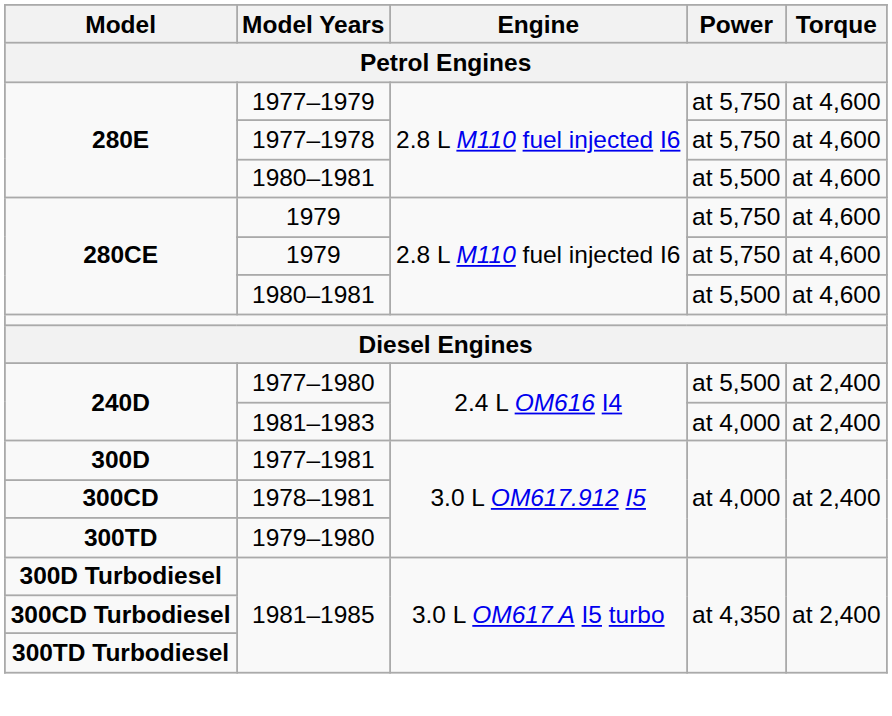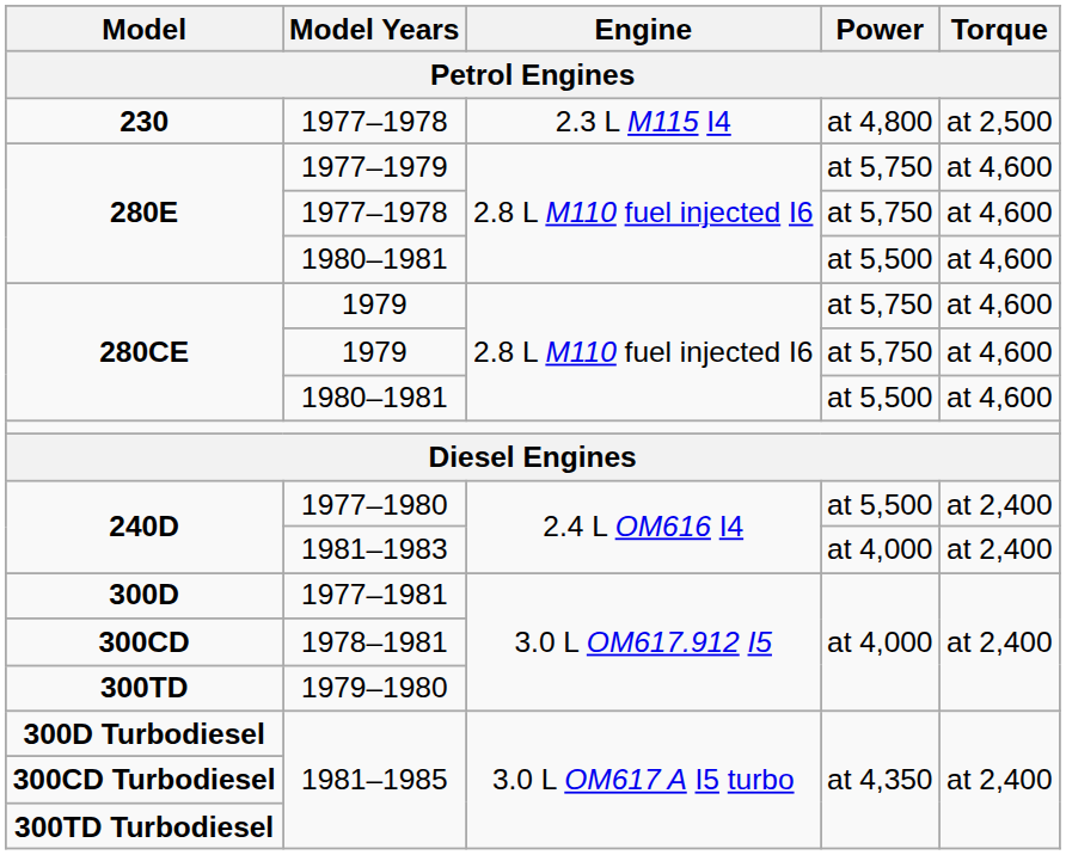+ row: 230 | 1977–1978 | 2.3 L M115 I4 | at 4,800 | at 2,500
